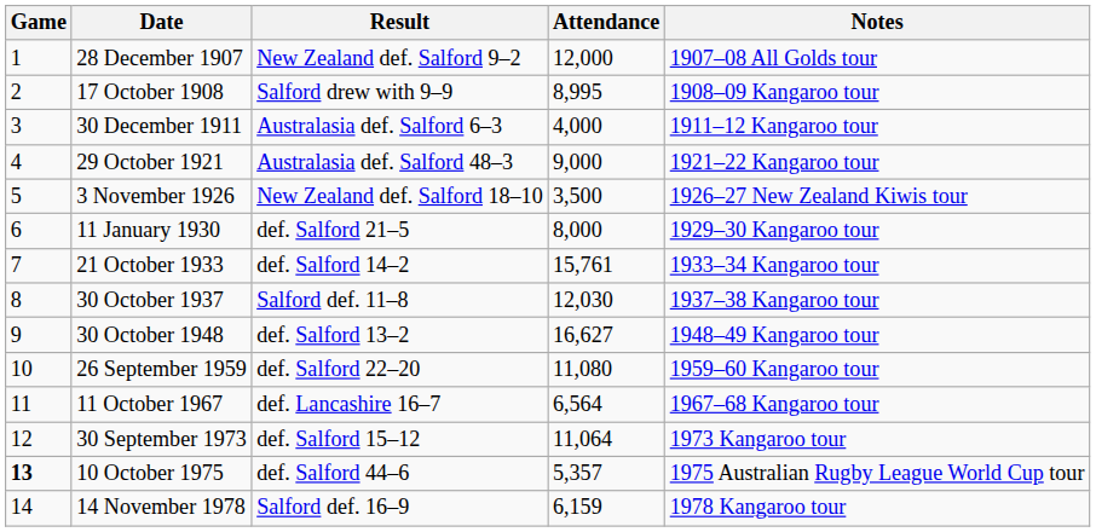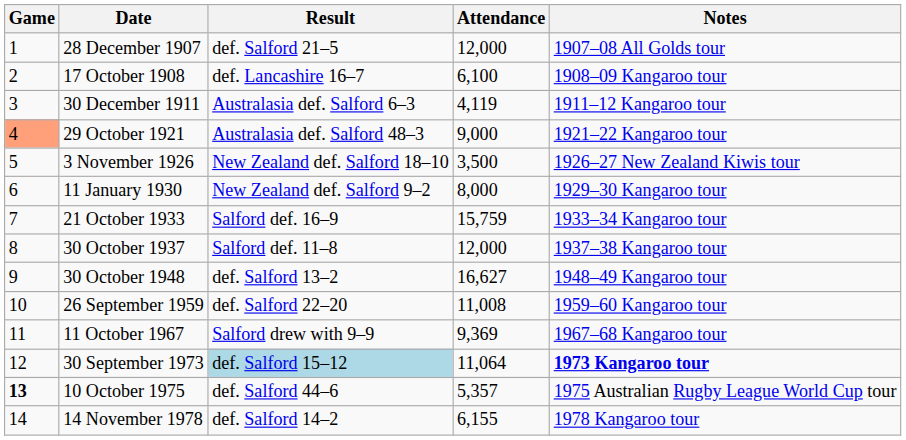28 December 1907 | Result: New Zealand def. Salford 9–2 -> def. Salford 21–5
17 October 1908 | Result: Salford drew with 9–9 -> def. Lancashire 16–7
17 October 1908 | Attendance: 8,995 -> 6,100
30 December 1911 | Attendance: 4,000 -> 4,119
29 October 1921 | Game: no background -> lightsalmon background
11 January 1930 | Result: def. Salford 21–5 -> New Zealand def. Salford 9–2
21 October 1933 | Result: def. Salford 14–2 -> Salford def. 16–9
21 October 1933 | Attendance: 15,761 -> 15,759
30 October 1937 | Attendance: 12,030 -> 12,000
26 September 1959 | Attendance: 11,080 -> 11,008
11 October 1967 | Result: def. Lancashire 16–7 -> Salford drew with 9–9
11 October 1967 | Attendance: 6,564 -> 9,369
30 September 1973 | Result: no background -> lightblue background
30 September 1973 | Notes: normal -> bold
14 November 1978 | Result: Salford def. 16–9 -> def. Salford 14–2
14 November 1978 | Attendance: 6,159 -> 6,155
